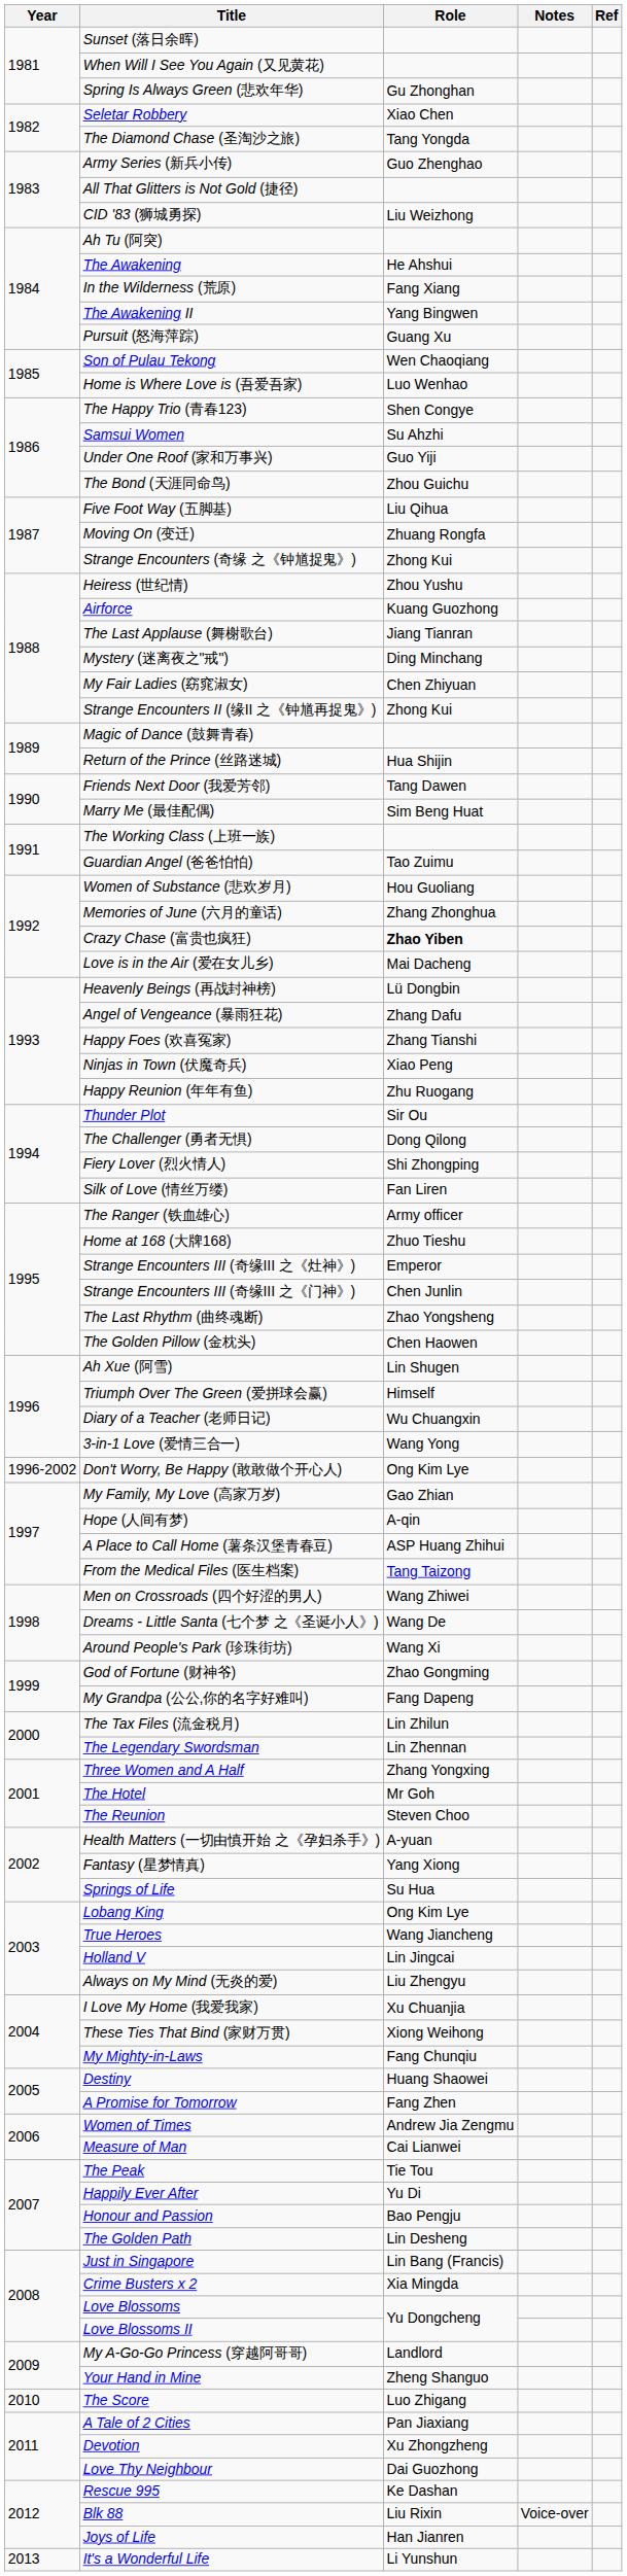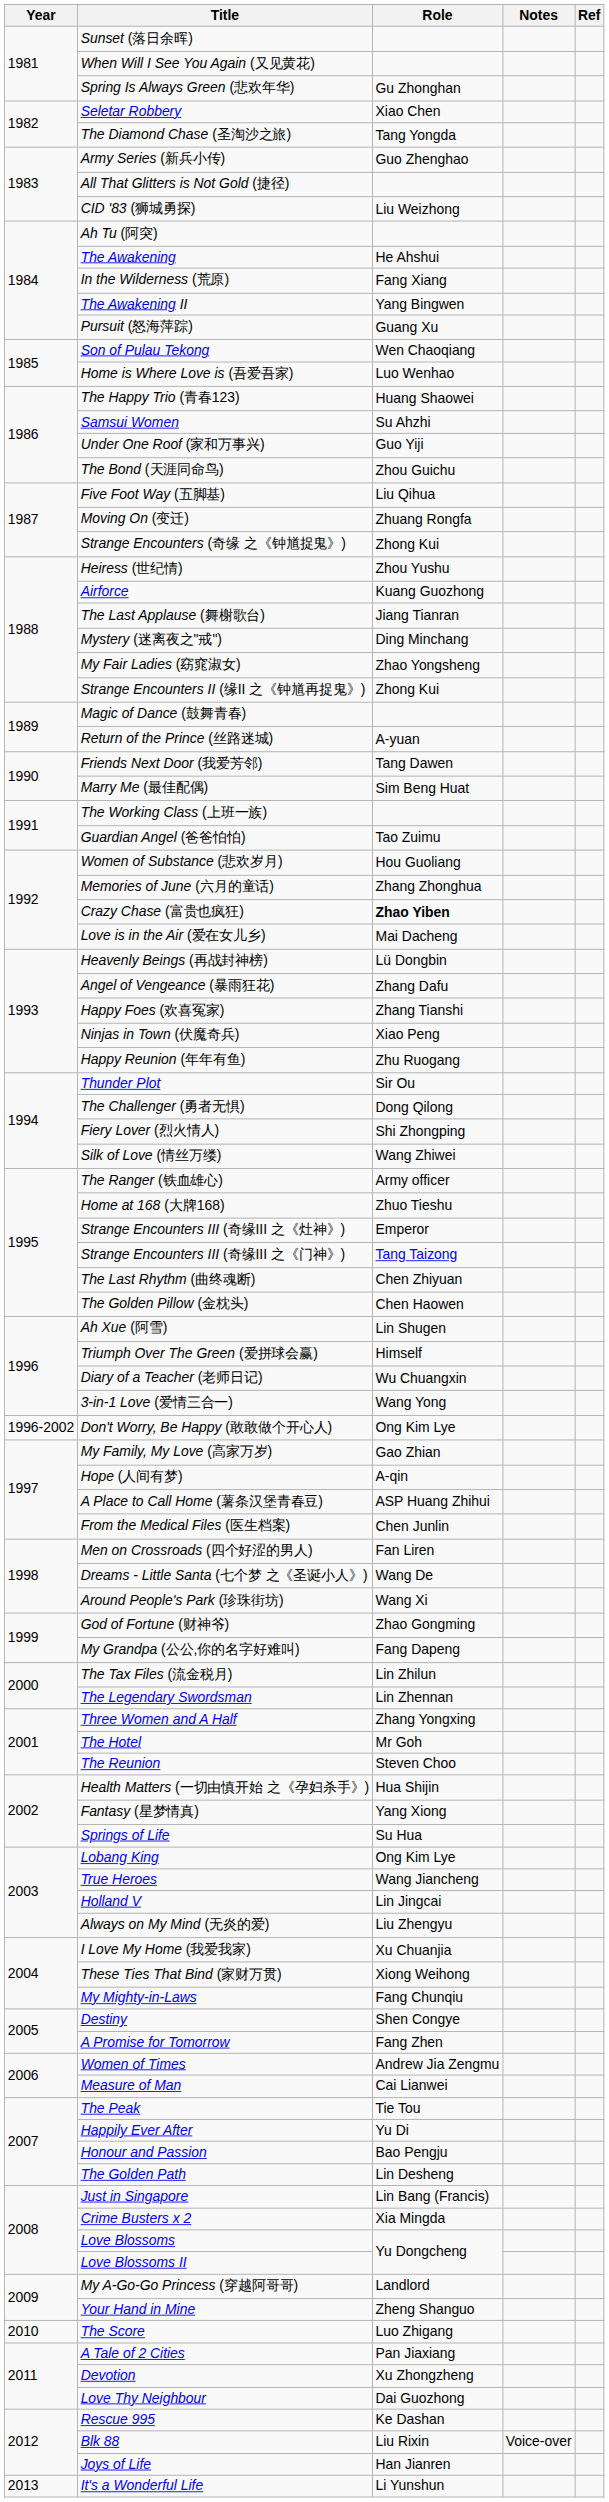The Happy Trio (青春123) | Role: Shen Congye -> Huang Shaowei
My Fair Ladies (窈窕淑女) | Role: Chen Zhiyuan -> Zhao Yongsheng
Return of the Prince (丝路迷城) | Role: Hua Shijin -> A-yuan
Silk of Love (情丝万缕) | Role: Fan Liren -> Wang Zhiwei
Strange Encounters III (奇缘III 之《门神》) | Role: Chen Junlin -> Tang Taizong
The Last Rhythm (曲终魂断) | Role: Zhao Yongsheng -> Chen Zhiyuan
From the Medical Files (医生档案) | Role: Tang Taizong -> Chen Junlin
Men on Crossroads (四个好涩的男人) | Role: Wang Zhiwei -> Fan Liren
Health Matters (一切由慎开始 之《孕妇杀手》) | Role: A-yuan -> Hua Shijin
Destiny | Role: Huang Shaowei -> Shen Congye
